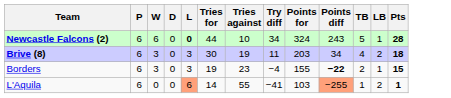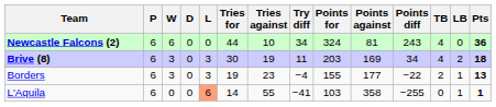+ column: Points against | 81 | 169 | 177 | 358
Newcastle Falcons (2) | L: bold -> normal
Newcastle Falcons (2) | TB: 5 -> 4
Newcastle Falcons (2) | LB: 1 -> 0
Newcastle Falcons (2) | Pts: 28 -> 36
Borders | Points diff: bold -> normal
Borders | Pts: 15 -> 13
L'Aquila | Points diff: lightsalmon background -> no background
L'Aquila | TB: 1 -> 0
L'Aquila | LB: 2 -> 1
